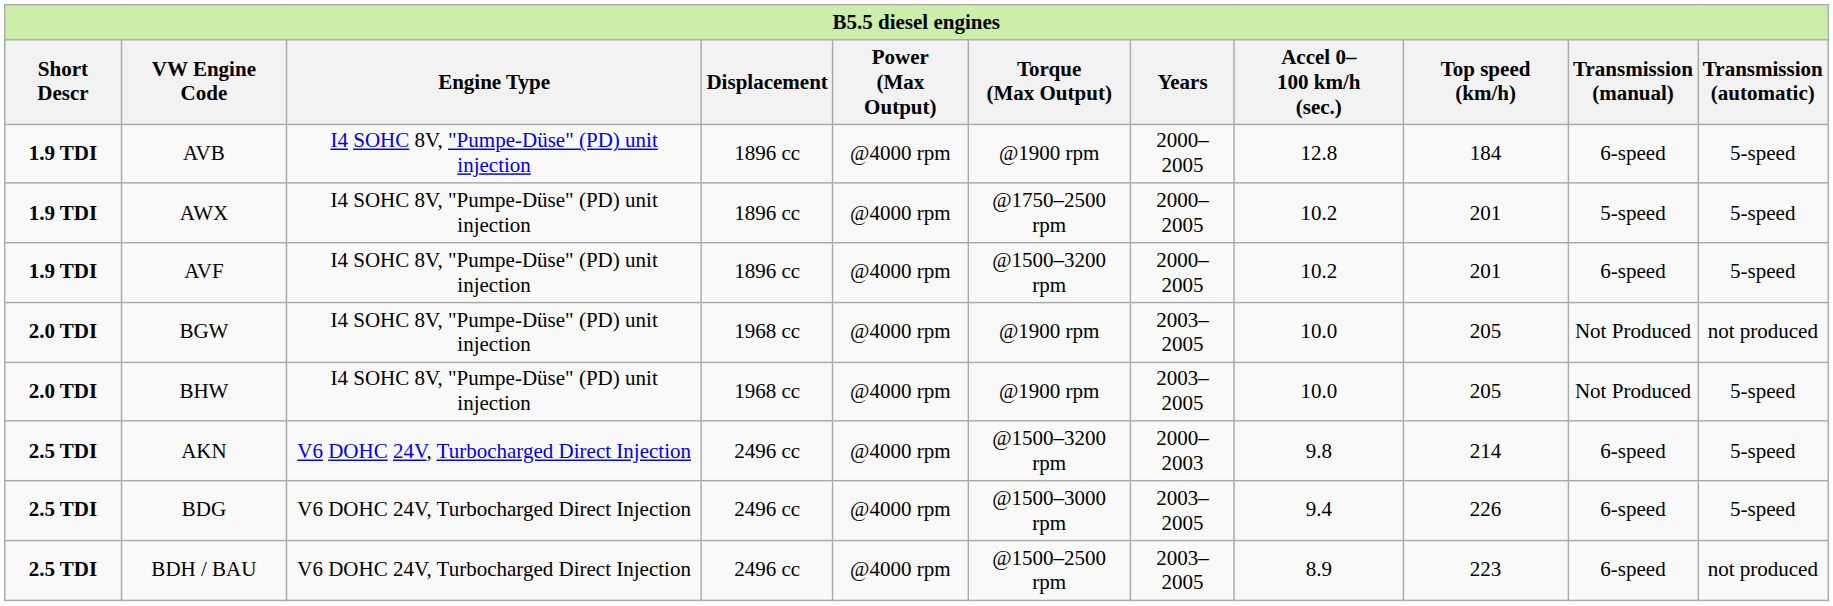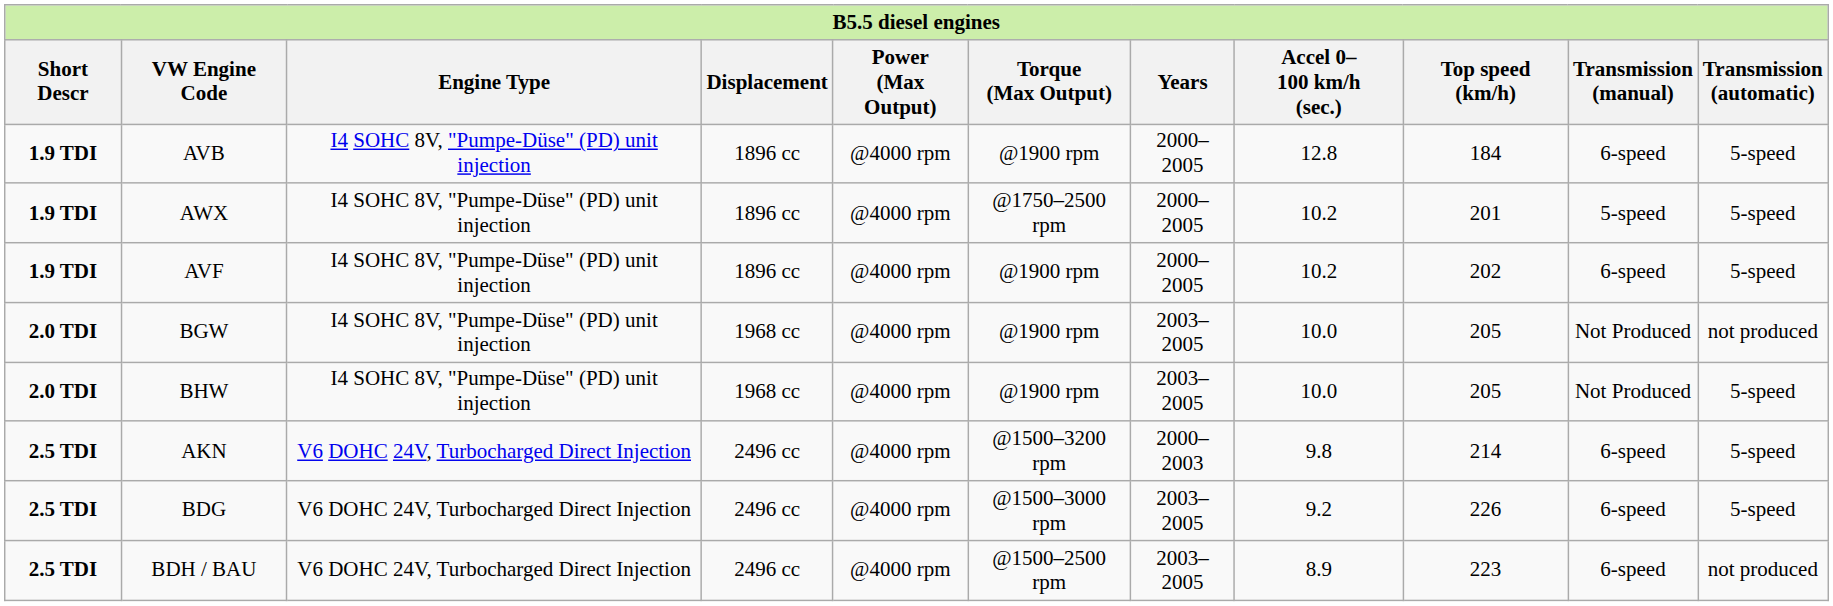AVF | Torque (Max Output): @1500–3200 rpm -> @1900 rpm
AVF | Top speed (km/h): 201 -> 202
BDG | Accel 0–100 km/h (sec.): 9.4 -> 9.2
